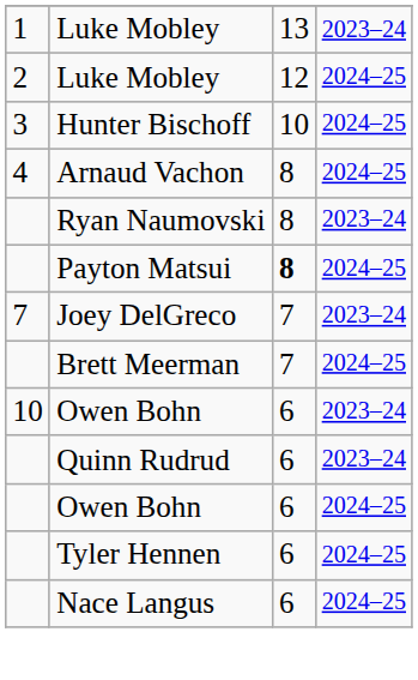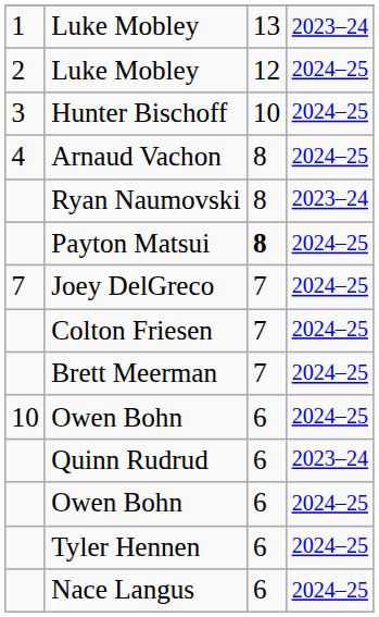Joey DelGreco | column 4: 2023–24 -> 2024–25
+ row: Colton Friesen | 7 | 2024–25
10 / Owen Bohn | column 4: 2023–24 -> 2024–25
